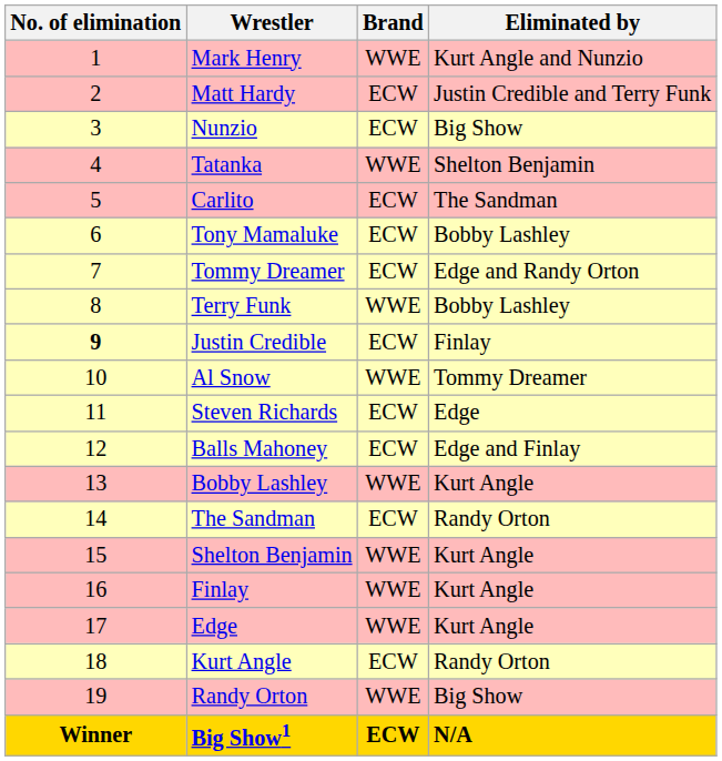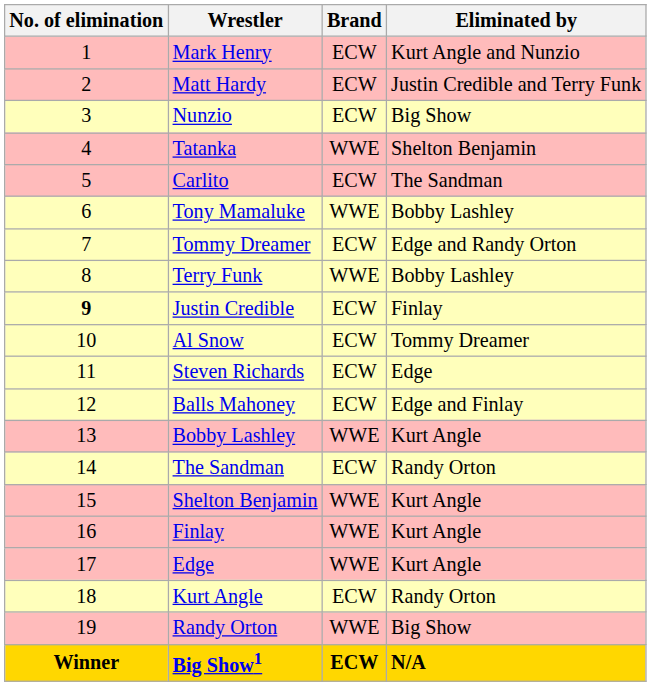Mark Henry | Brand: WWE -> ECW
Tony Mamaluke | Brand: ECW -> WWE
Al Snow | Brand: WWE -> ECW
